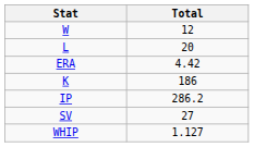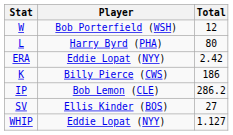+ column: Player | Bob Porterfield (WSH) | Harry Byrd (PHA) | Eddie Lopat (NYY) | Billy Pierce (CWS) | Bob Lemon (CLE) | Ellis Kinder (BOS) | Eddie Lopat (NYY)
L | Total: 20 -> 80
ERA | Total: 4.42 -> 2.42
